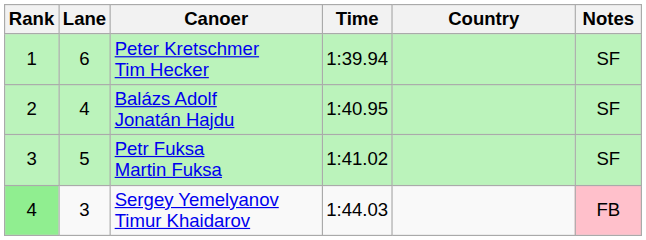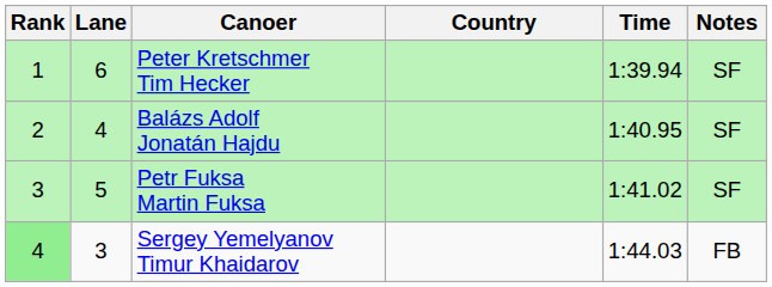columns swapped: Country <-> Time
Sergey Yemelyanov Timur Khaidarov | Notes: pink background -> no background
